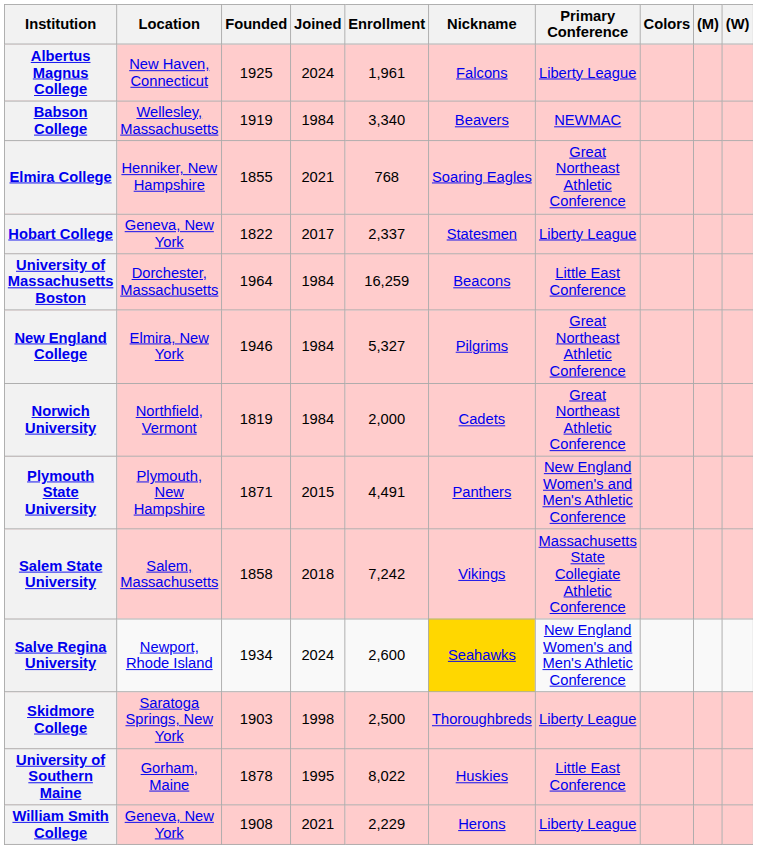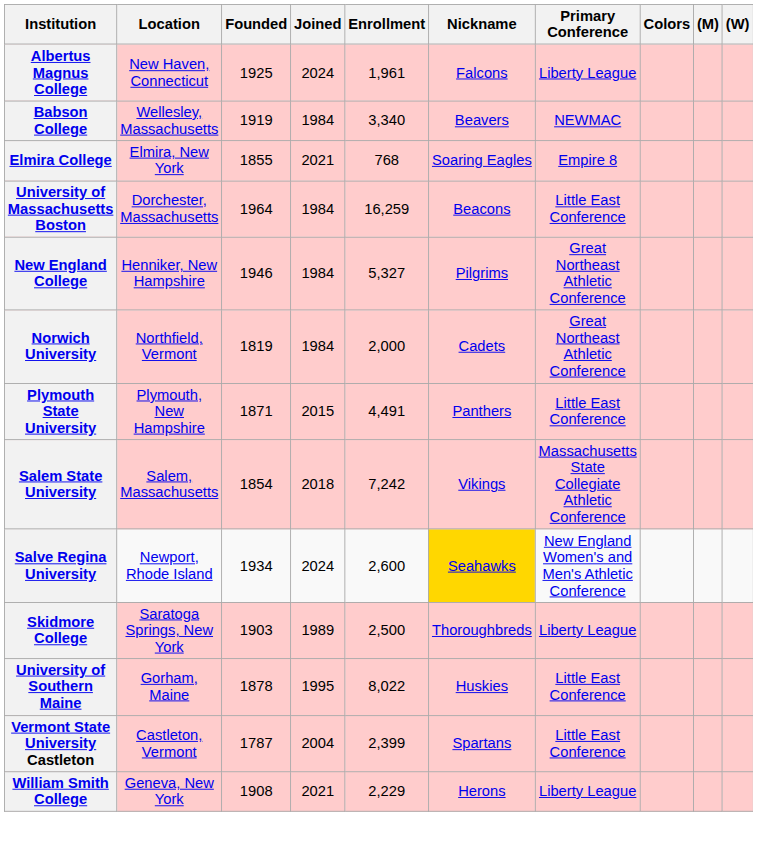Elmira College | Location: Henniker, New Hampshire -> Elmira, New York
Elmira College | Primary Conference: Great Northeast Athletic Conference -> Empire 8
- row: Hobart College | Geneva, New York | 1822 | 2017 | 2,337 | Statesmen | Liberty League
New England College | Location: Elmira, New York -> Henniker, New Hampshire
Plymouth State University | Primary Conference: New England Women's and Men's Athletic Conference -> Little East Conference
Salem State University | Founded: 1858 -> 1854
Skidmore College | Joined: 1998 -> 1989
+ row: Vermont State University Castleton | Castleton, Vermont | 1787 | 2004 | 2,399 | Spartans | Little East Conference
